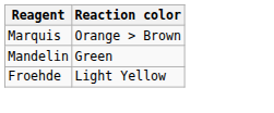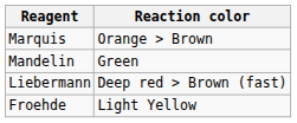+ row: Liebermann | Deep red > Brown (fast)
